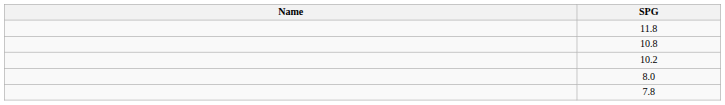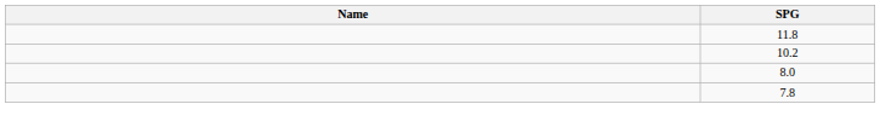- row: 10.8
